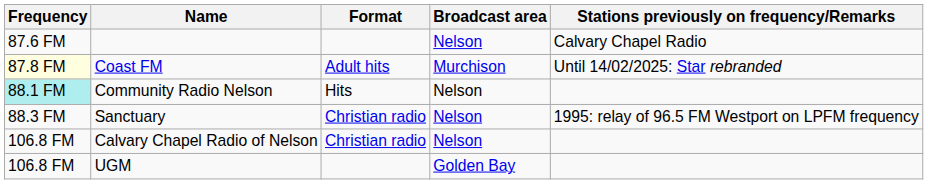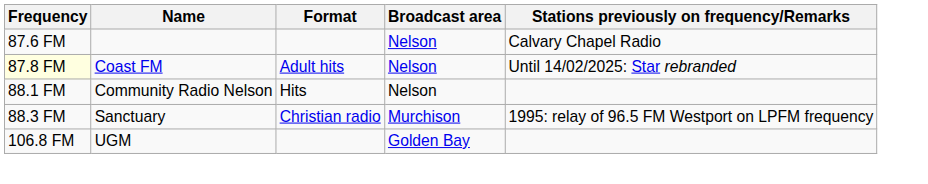Coast FM | Broadcast area: Murchison -> Nelson
Community Radio Nelson | Frequency: paleturquoise background -> no background
Sanctuary | Broadcast area: Nelson -> Murchison
- row: 106.8 FM | Calvary Chapel Radio of Nelson | Christian radio | Nelson
